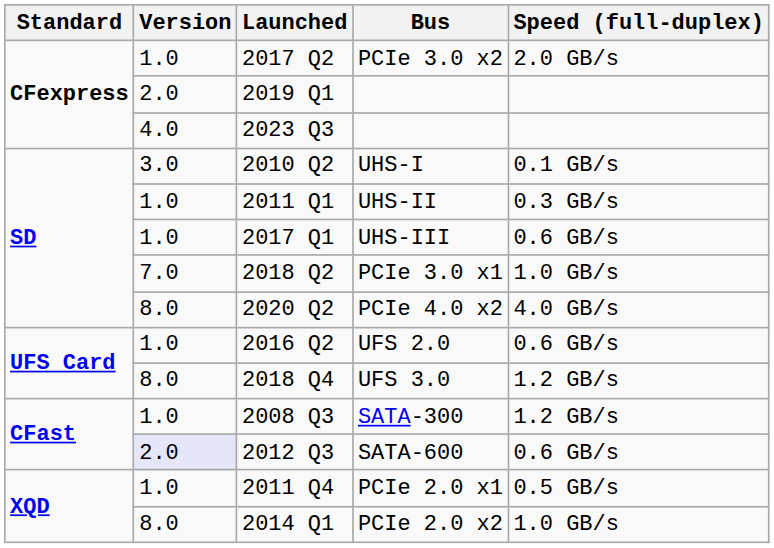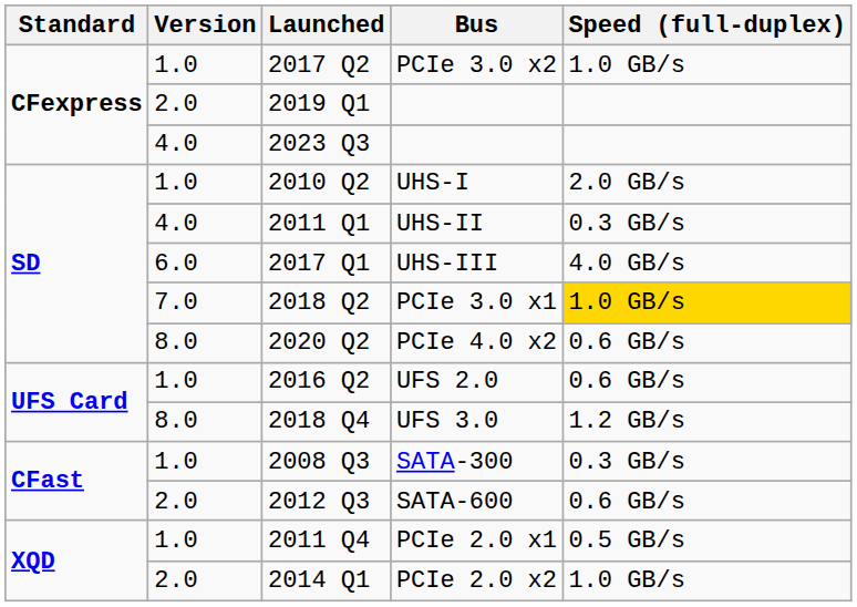PCIe 3.0 x2 | Speed (full-duplex): 2.0 GB/s -> 1.0 GB/s
UHS-I | Version: 3.0 -> 1.0
UHS-I | Speed (full-duplex): 0.1 GB/s -> 2.0 GB/s
UHS-II | Version: 1.0 -> 4.0
UHS-III | Version: 1.0 -> 6.0
UHS-III | Speed (full-duplex): 0.6 GB/s -> 4.0 GB/s
PCIe 3.0 x1 | Speed (full-duplex): no background -> gold background
PCIe 4.0 x2 | Speed (full-duplex): 4.0 GB/s -> 0.6 GB/s
SATA-300 | Speed (full-duplex): 1.2 GB/s -> 0.3 GB/s
SATA-600 | Version: lavender background -> no background
PCIe 2.0 x2 | Version: 8.0 -> 2.0
